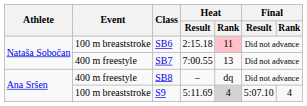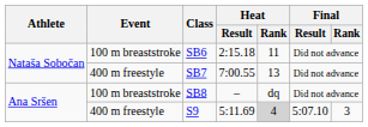SB6 | Heat / Rank: pink background -> no background
SB8 | Event: 400 m freestyle -> 100 m breaststroke
S9 | Event: 100 m breaststroke -> 400 m freestyle
S9 | Final / Rank: 4 -> 3
